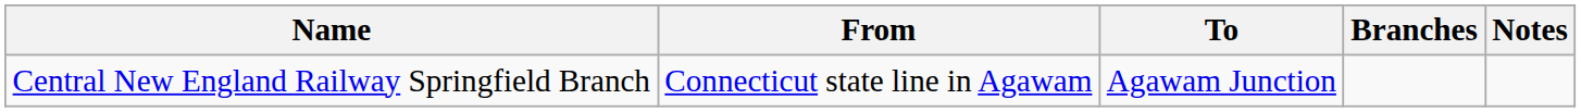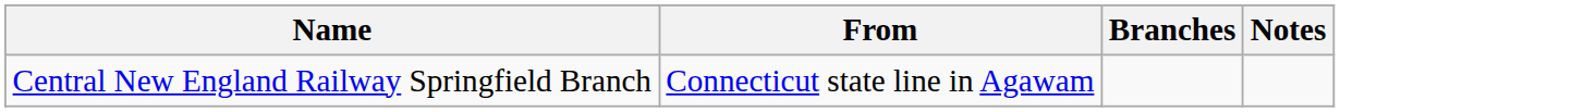- column: To | Agawam Junction
